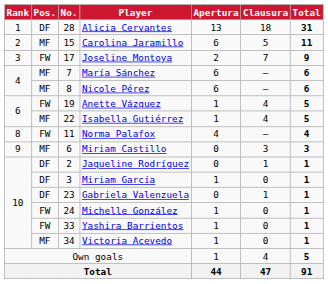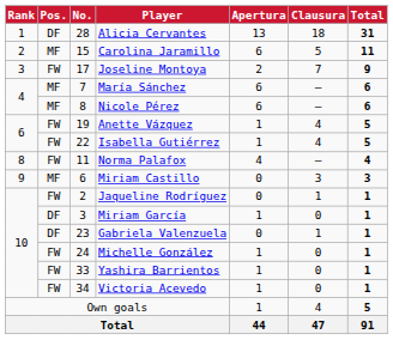Isabella Gutiérrez | Pos.: MF -> FW
Jaqueline Rodríguez | Pos.: DF -> FW
Victoria Acevedo | Pos.: MF -> FW
